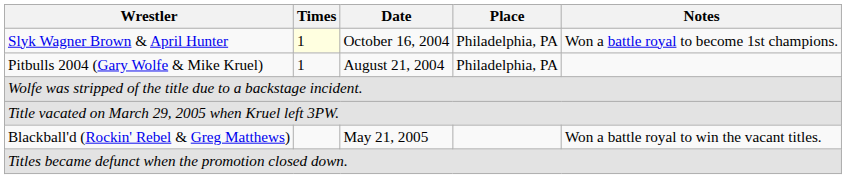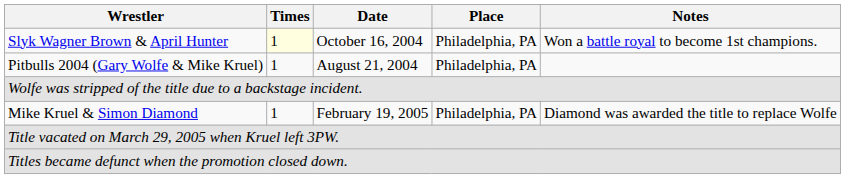+ row: Mike Kruel & Simon Diamond | 1 | February 19, 2005 | Philadelphia, PA | Diamond was awarded the title to replace Wolfe
- row: Blackball'd (Rockin' Rebel & Greg Matthews) | May 21, 2005 | Won a battle royal to win the vacant titles.
